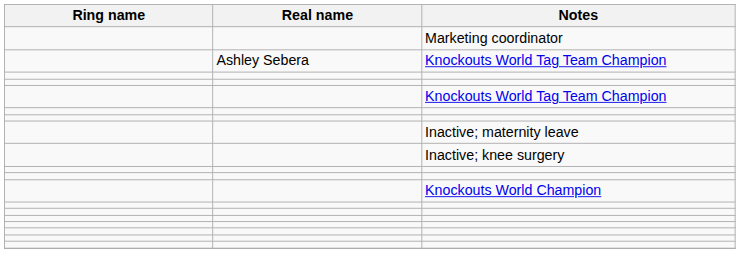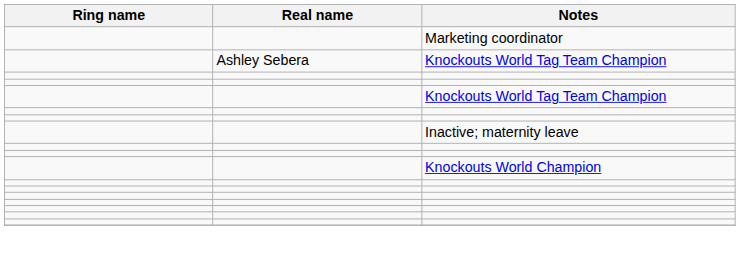- row: Inactive; knee surgery
